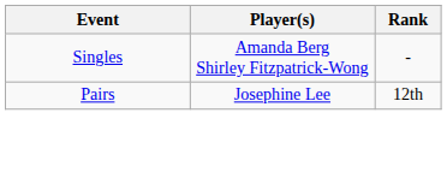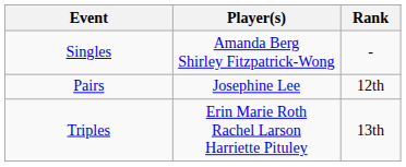+ row: Triples | Erin Marie Roth Rachel Larson Harriette Pituley | 13th
